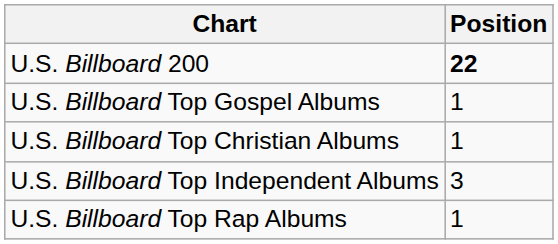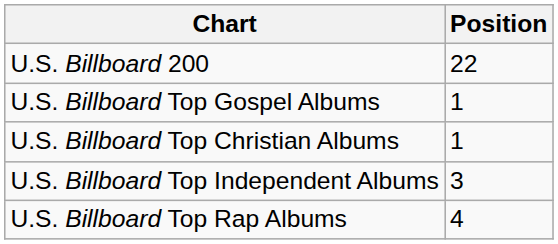U.S. Billboard 200 | Position: bold -> normal
U.S. Billboard Top Rap Albums | Position: 1 -> 4
